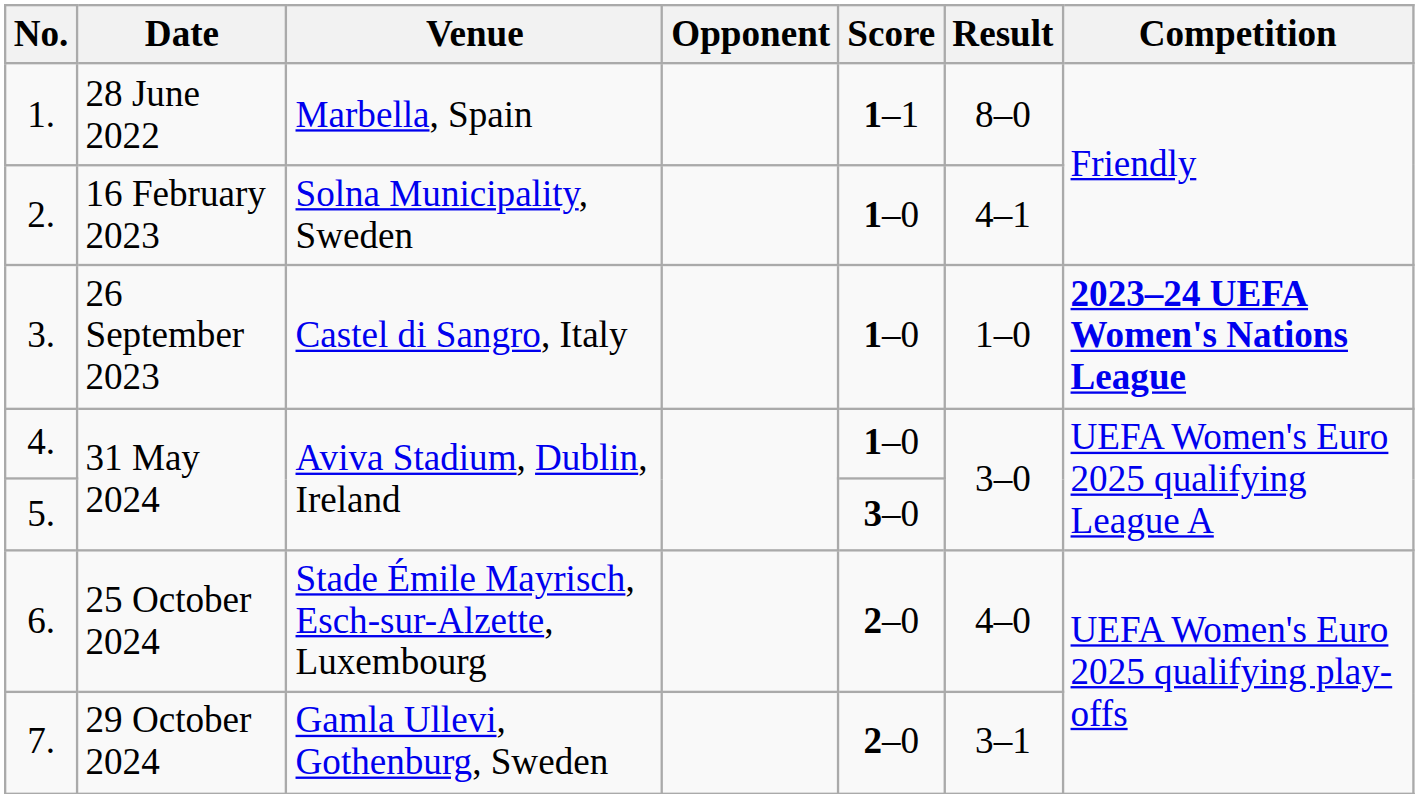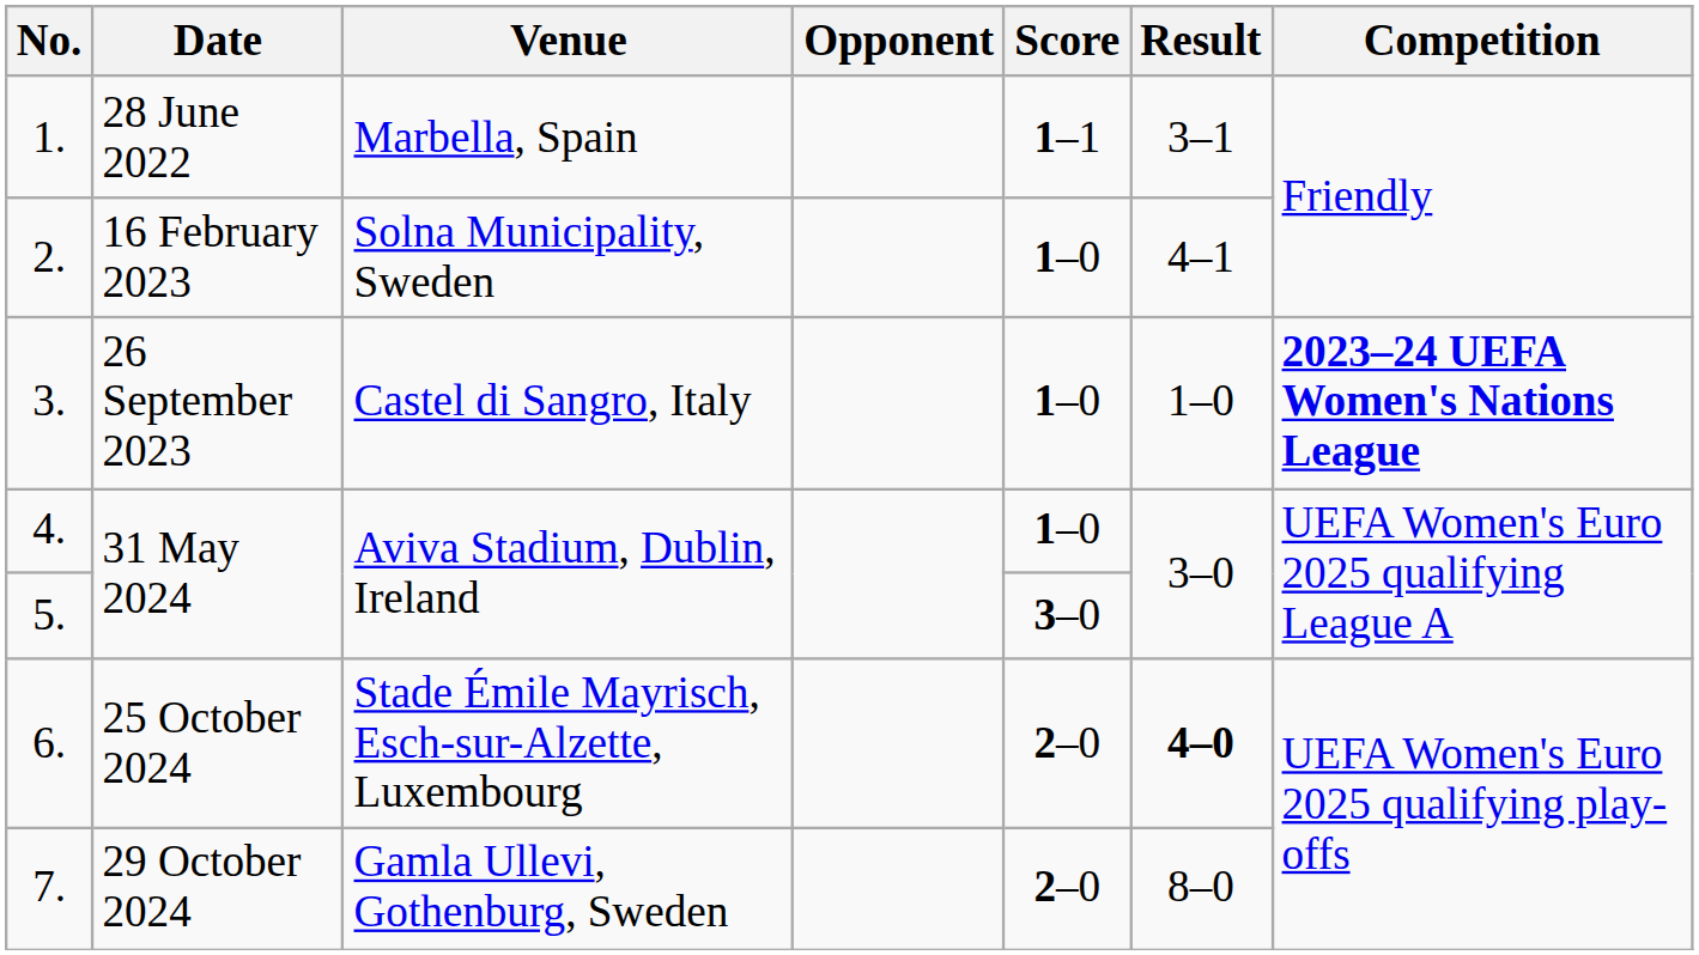1. | Result: 8–0 -> 3–1
6. | Result: normal -> bold
7. | Result: 3–1 -> 8–0
